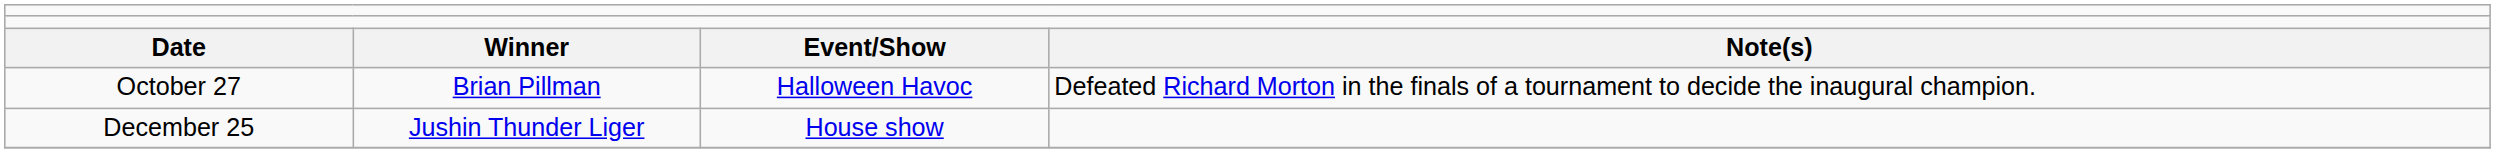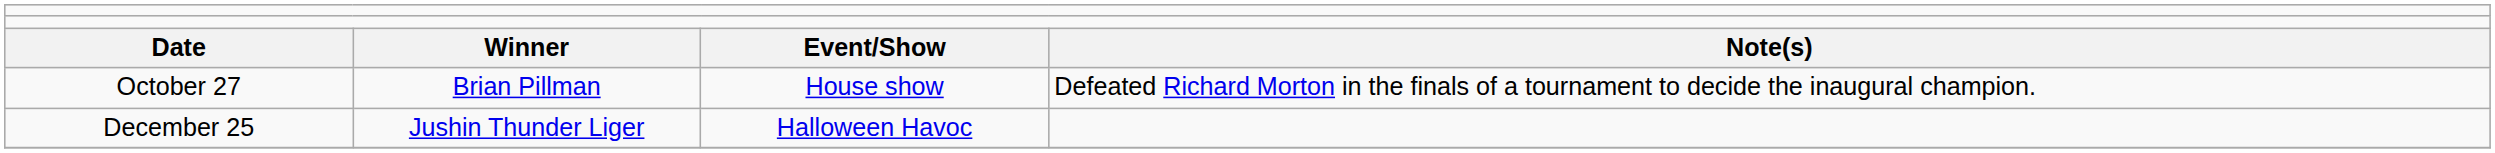October 27 | column 3: Halloween Havoc -> House show
December 25 | column 3: House show -> Halloween Havoc
